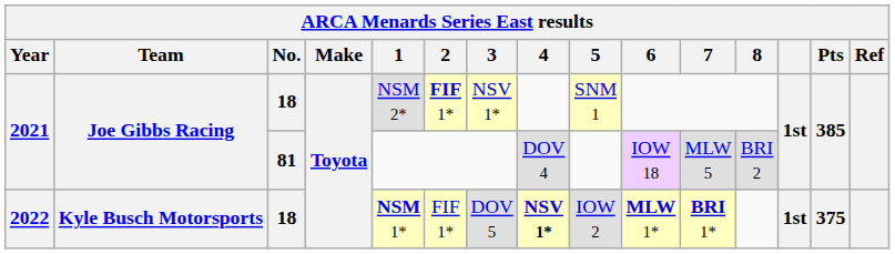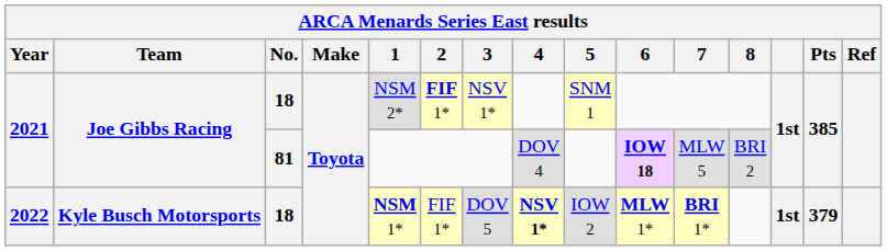2021 / 81 | 6: normal -> bold
2022 | Pts: 375 -> 379
